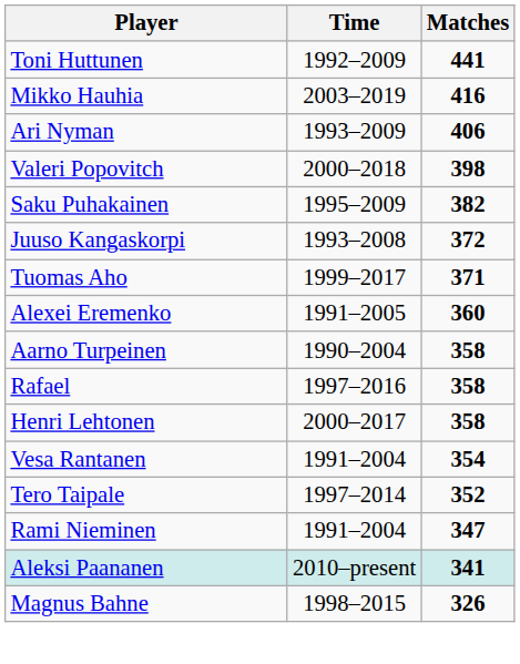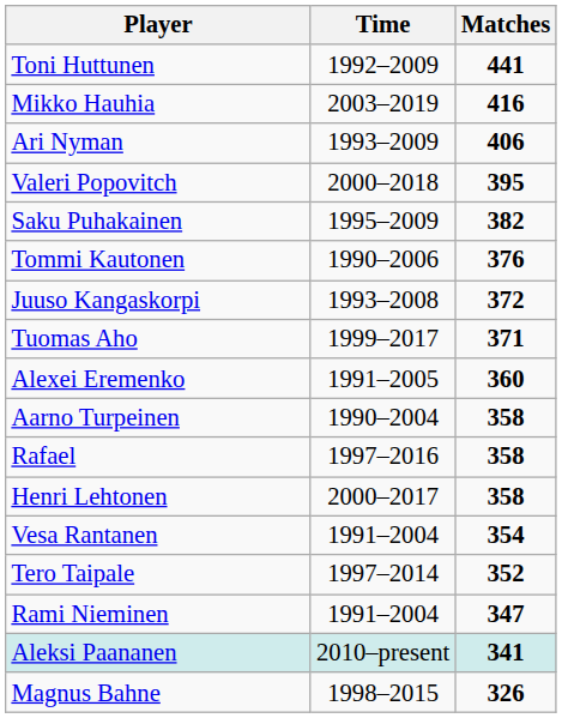Valeri Popovitch | Matches: 398 -> 395
+ row: Tommi Kautonen | 1990–2006 | 376
